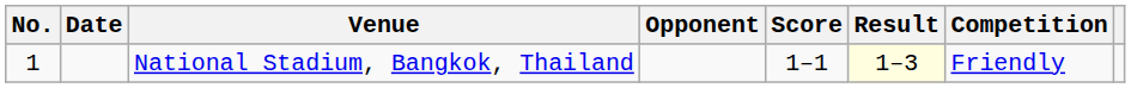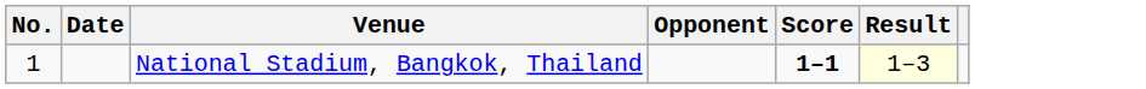- column: Competition | Friendly
National Stadium, Bangkok, Thailand | Score: normal -> bold
